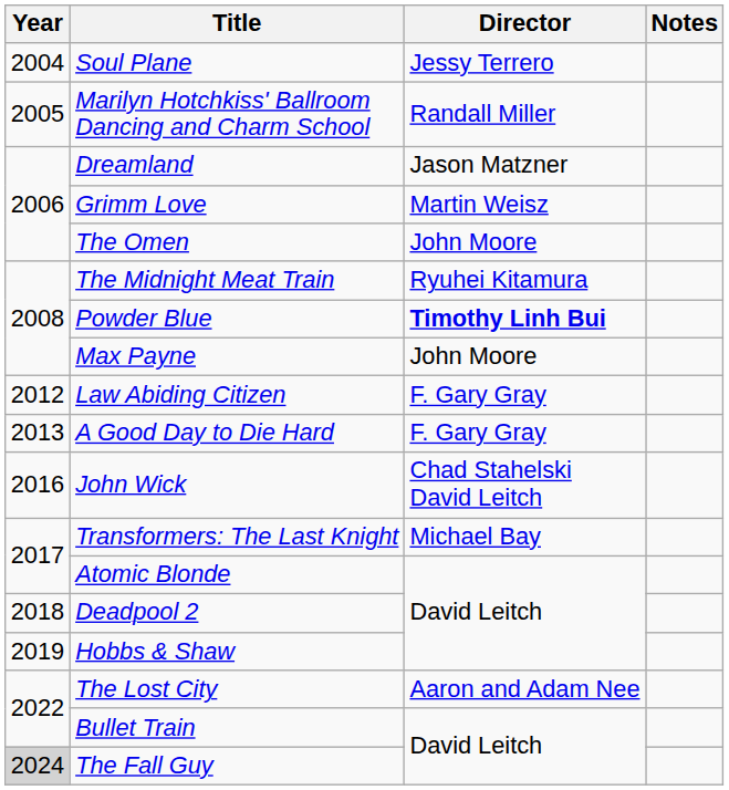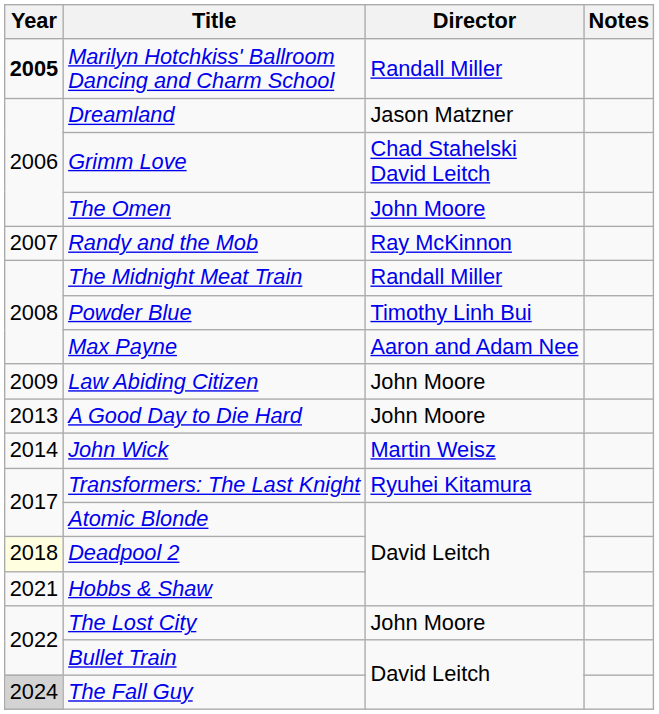- row: 2004 | Soul Plane | Jessy Terrero
Marilyn Hotchkiss' Ballroom Dancing and Charm School | Year: normal -> bold
Grimm Love | Director: Martin Weisz -> Chad Stahelski David Leitch
+ row: 2007 | Randy and the Mob | Ray McKinnon
The Midnight Meat Train | Director: Ryuhei Kitamura -> Randall Miller
Powder Blue | Director: bold -> normal
Max Payne | Director: John Moore -> Aaron and Adam Nee
Law Abiding Citizen | Year: 2012 -> 2009
Law Abiding Citizen | Director: F. Gary Gray -> John Moore
A Good Day to Die Hard | Director: F. Gary Gray -> John Moore
John Wick | Year: 2016 -> 2014
John Wick | Director: Chad Stahelski David Leitch -> Martin Weisz
Transformers: The Last Knight | Director: Michael Bay -> Ryuhei Kitamura
Deadpool 2 | Year: no background -> lightyellow background
Hobbs & Shaw | Year: 2019 -> 2021
The Lost City | Director: Aaron and Adam Nee -> John Moore
